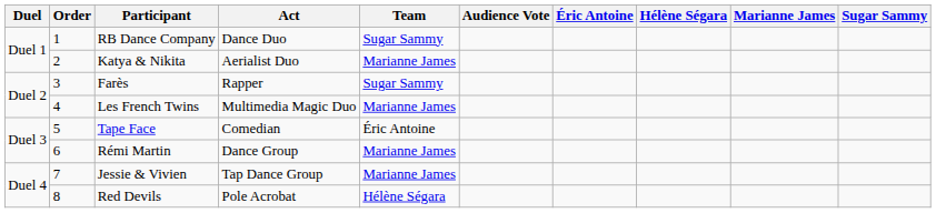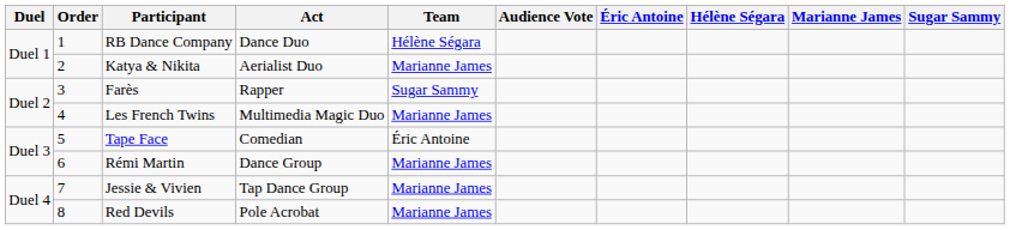RB Dance Company | Team: Sugar Sammy -> Hélène Ségara
Red Devils | Team: Hélène Ségara -> Marianne James
